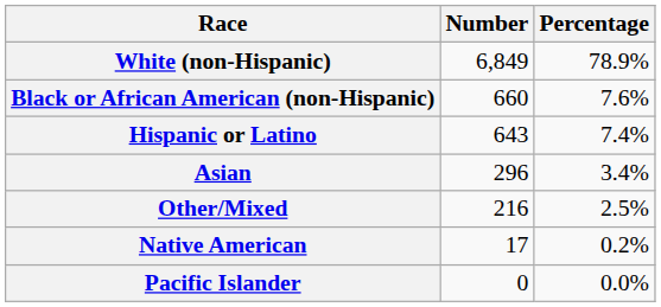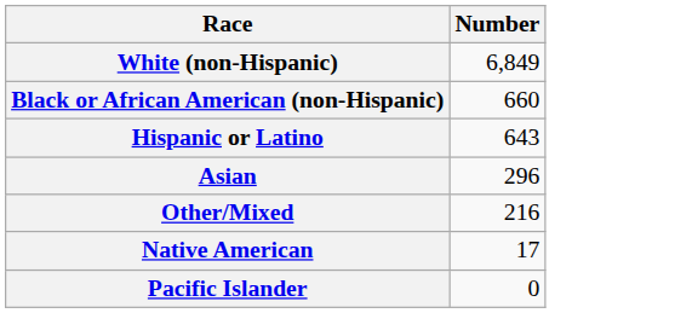- column: Percentage | 78.9% | 7.6% | 7.4% | 3.4% | 2.5% | 0.2% | 0.0%
